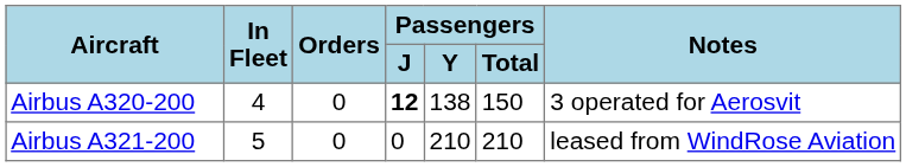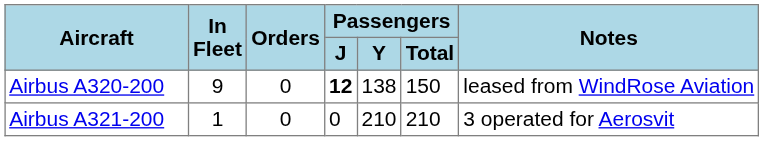Airbus A320-200 | In Fleet: 4 -> 9
Airbus A320-200 | Notes: 3 operated for Aerosvit -> leased from WindRose Aviation
Airbus A321-200 | In Fleet: 5 -> 1
Airbus A321-200 | Notes: leased from WindRose Aviation -> 3 operated for Aerosvit
